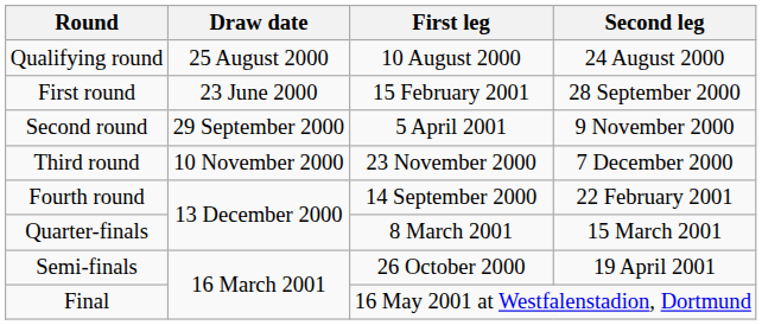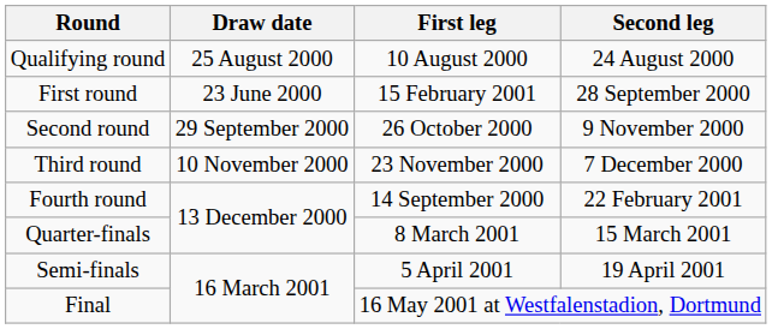Second round | First leg: 5 April 2001 -> 26 October 2000
Semi-finals | First leg: 26 October 2000 -> 5 April 2001
